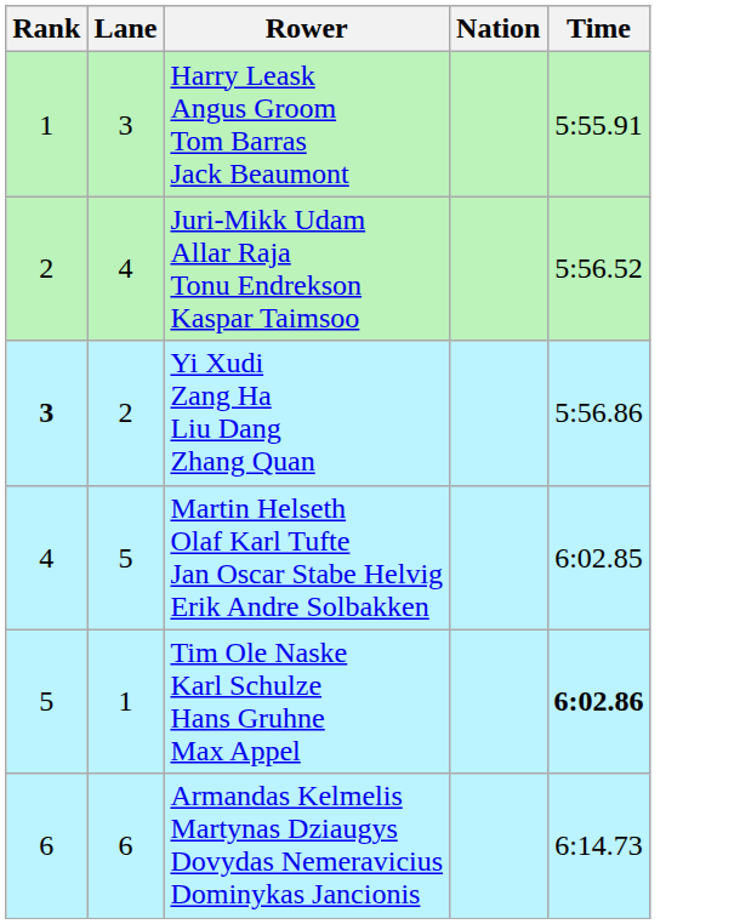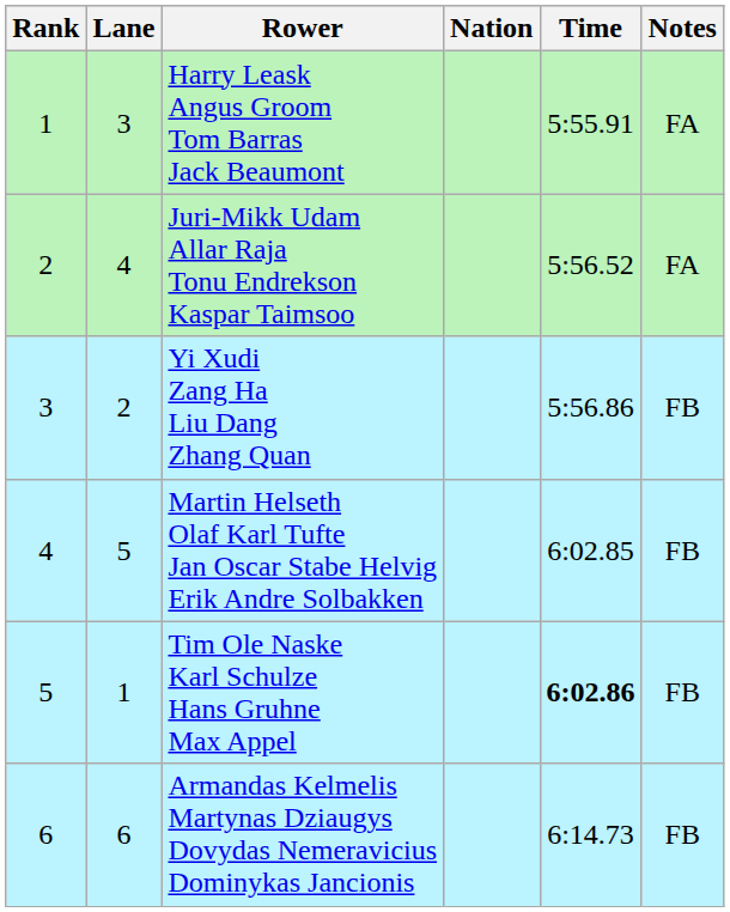+ column: Notes | FA | FA | FB | FB | FB | FB
Yi Xudi Zang Ha Liu Dang Zhang Quan | Rank: bold -> normal
